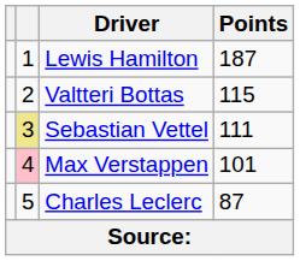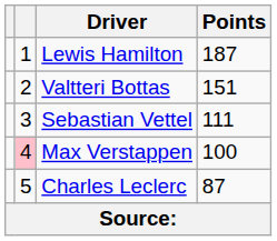Valtteri Bottas | Points: 115 -> 151
Sebastian Vettel | column 2: khaki background -> no background
Max Verstappen | Points: 101 -> 100
